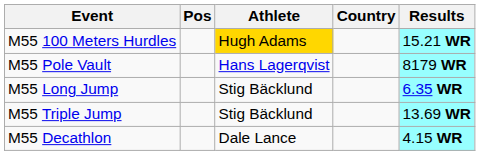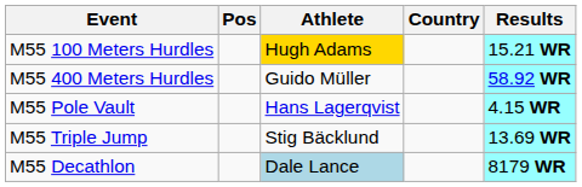+ row: M55 400 Meters Hurdles | Guido Müller | 58.92 WR
M55 Pole Vault | Results: 8179 WR -> 4.15 WR
- row: M55 Long Jump | Stig Bäcklund | 6.35 WR
M55 Decathlon | Athlete: no background -> lightblue background
M55 Decathlon | Results: 4.15 WR -> 8179 WR
